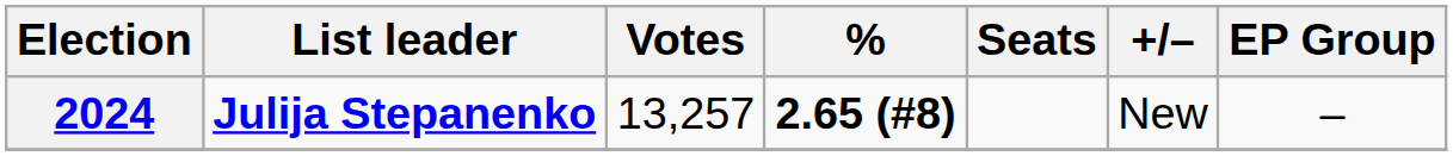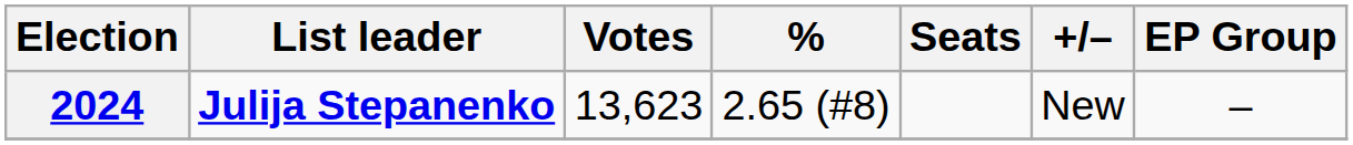2024 | Votes: 13,257 -> 13,623
2024 | %: bold -> normal
